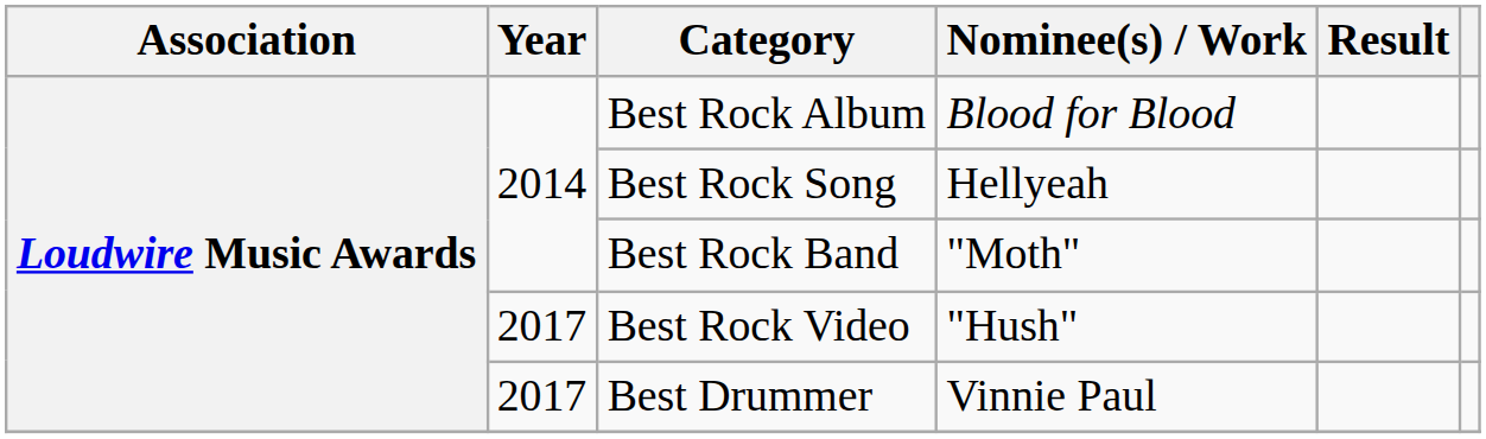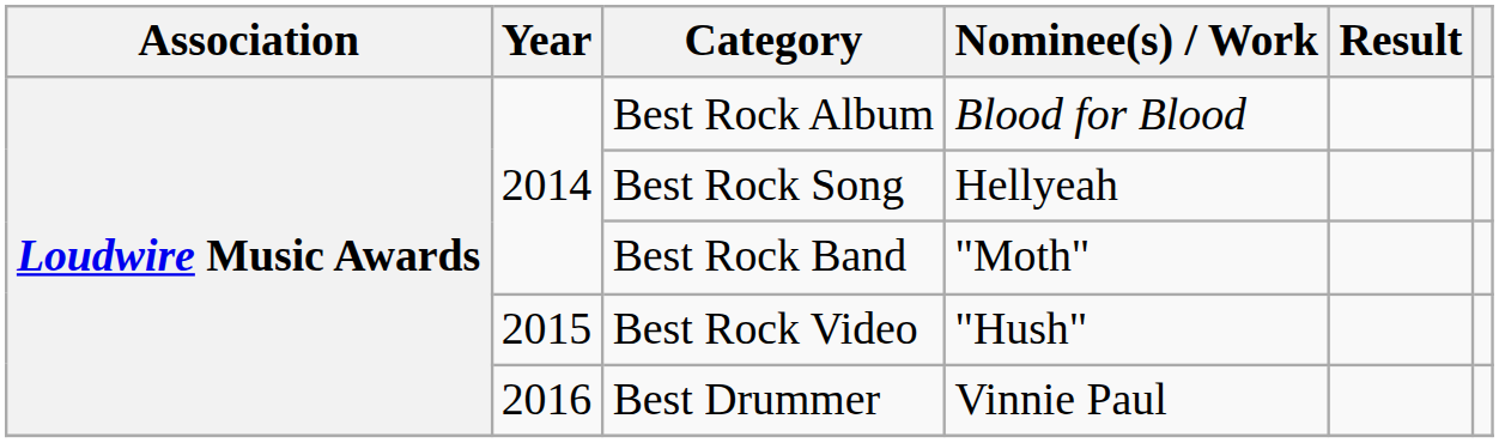Best Rock Video | Year: 2017 -> 2015
Best Drummer | Year: 2017 -> 2016
